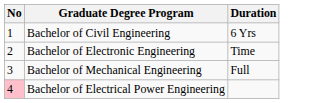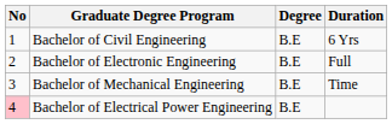+ column: Degree | B.E | B.E | B.E | B.E
Bachelor of Electronic Engineering | Duration: Time -> Full
Bachelor of Mechanical Engineering | Duration: Full -> Time
